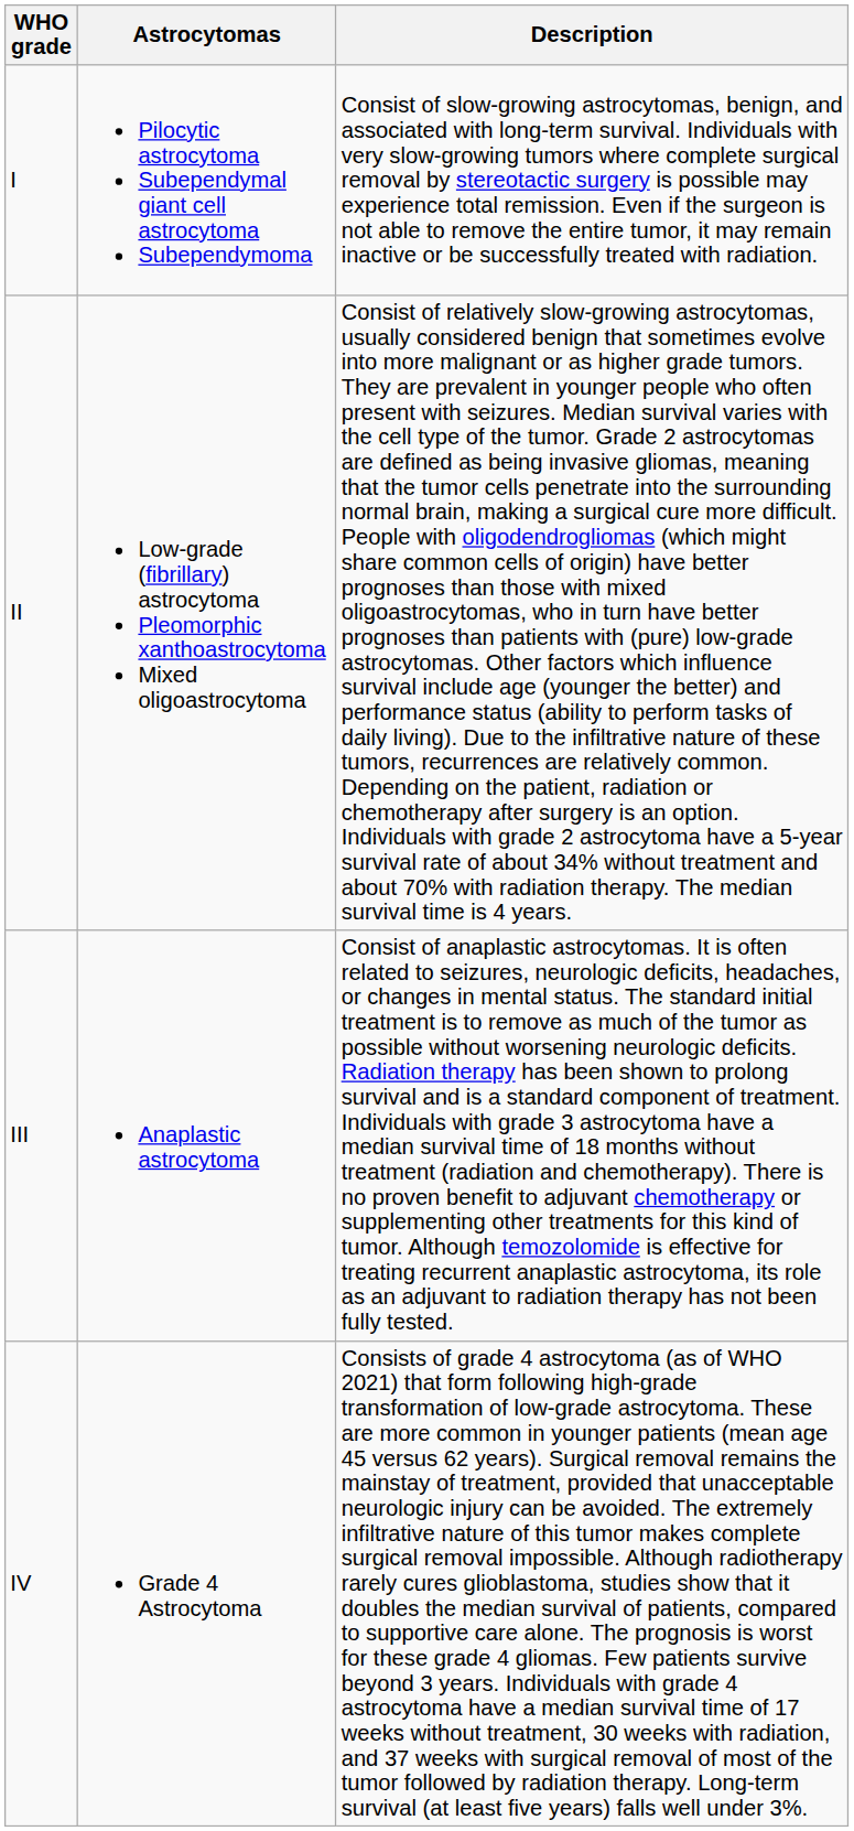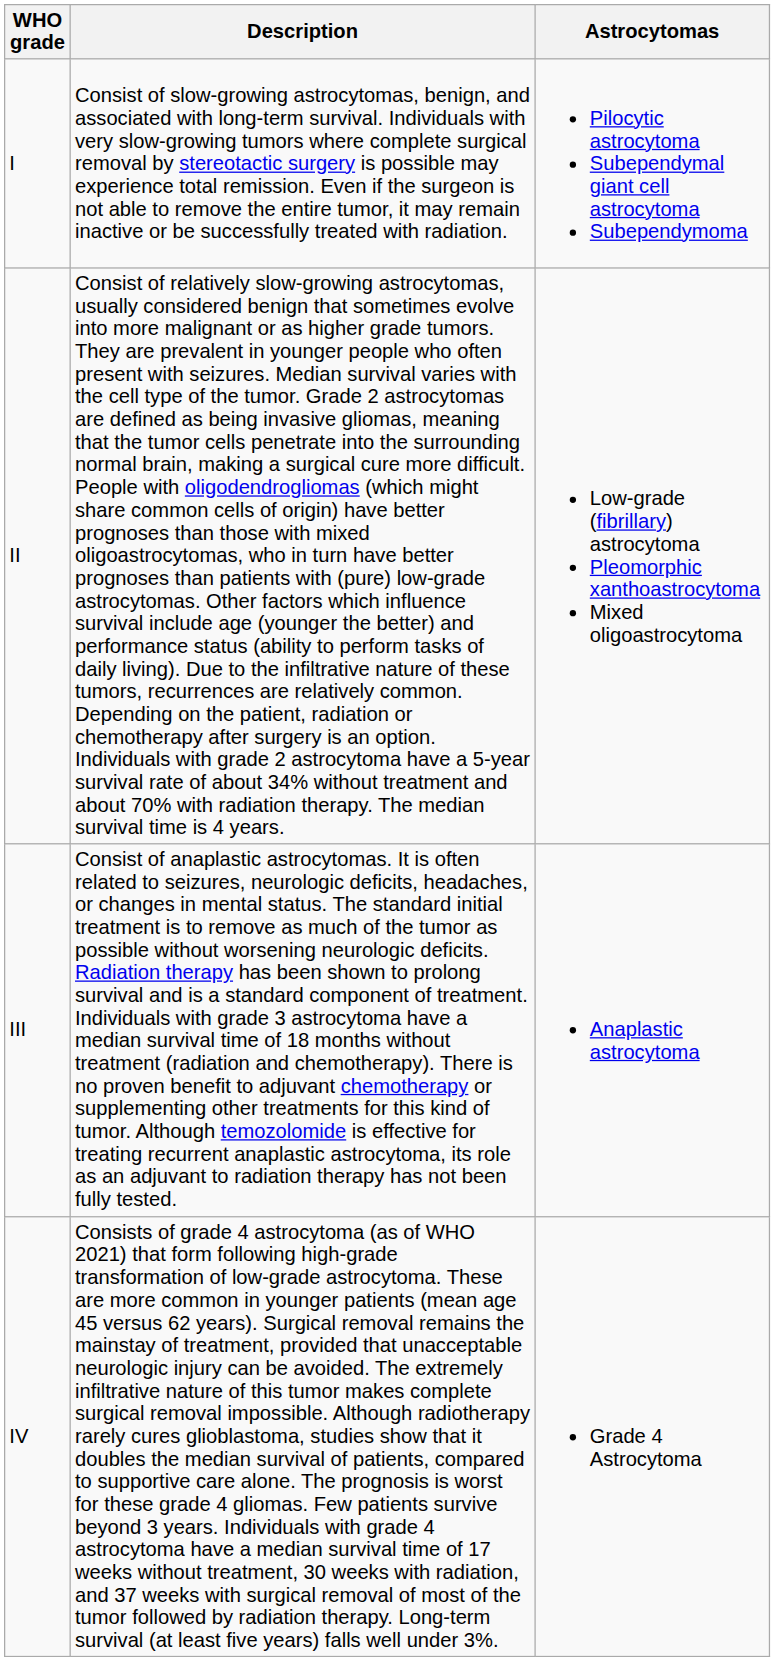columns swapped: Astrocytomas <-> Description
